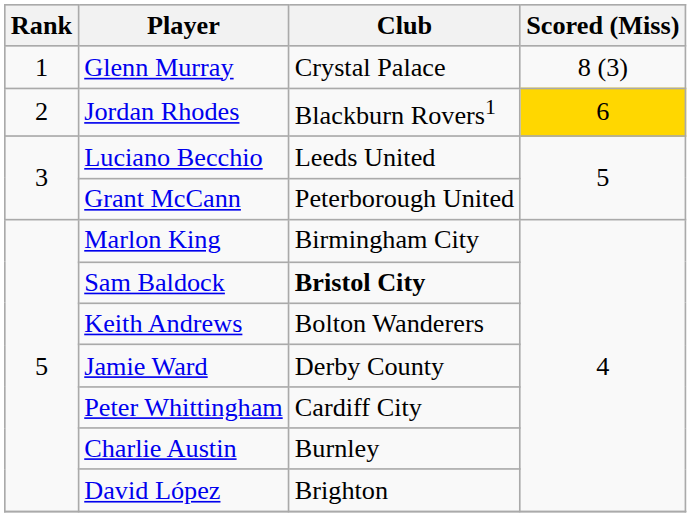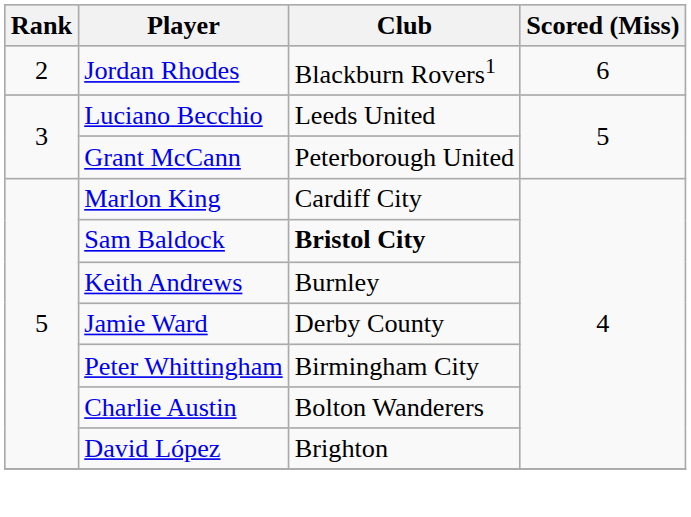- row: 1 | Glenn Murray | Crystal Palace | 8 (3)
Jordan Rhodes | Scored (Miss): gold background -> no background
Marlon King | Club: Birmingham City -> Cardiff City
Keith Andrews | Club: Bolton Wanderers -> Burnley
Peter Whittingham | Club: Cardiff City -> Birmingham City
Charlie Austin | Club: Burnley -> Bolton Wanderers
